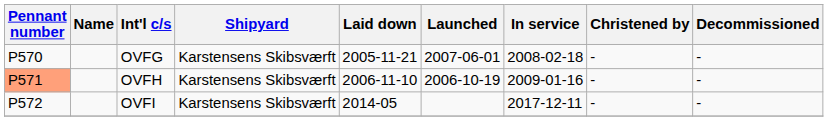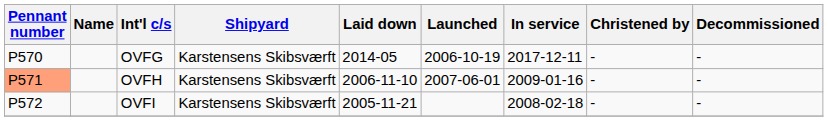OVFG | Laid down: 2005-11-21 -> 2014-05
OVFG | Launched: 2007-06-01 -> 2006-10-19
OVFG | In service: 2008-02-18 -> 2017-12-11
OVFH | Launched: 2006-10-19 -> 2007-06-01
OVFI | Laid down: 2014-05 -> 2005-11-21
OVFI | In service: 2017-12-11 -> 2008-02-18
